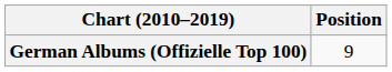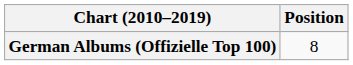German Albums (Offizielle Top 100) | Position: 9 -> 8
